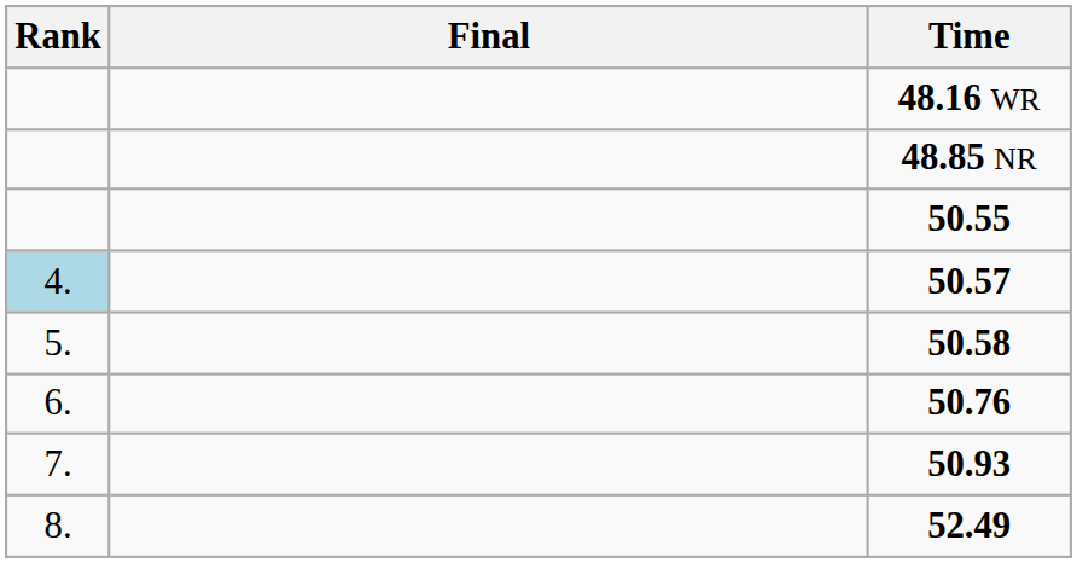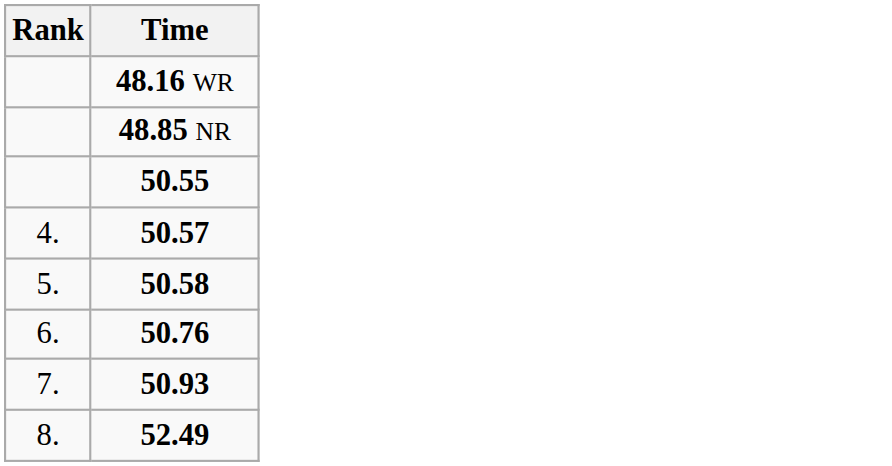- column: Final
50.57 | Rank: lightblue background -> no background
